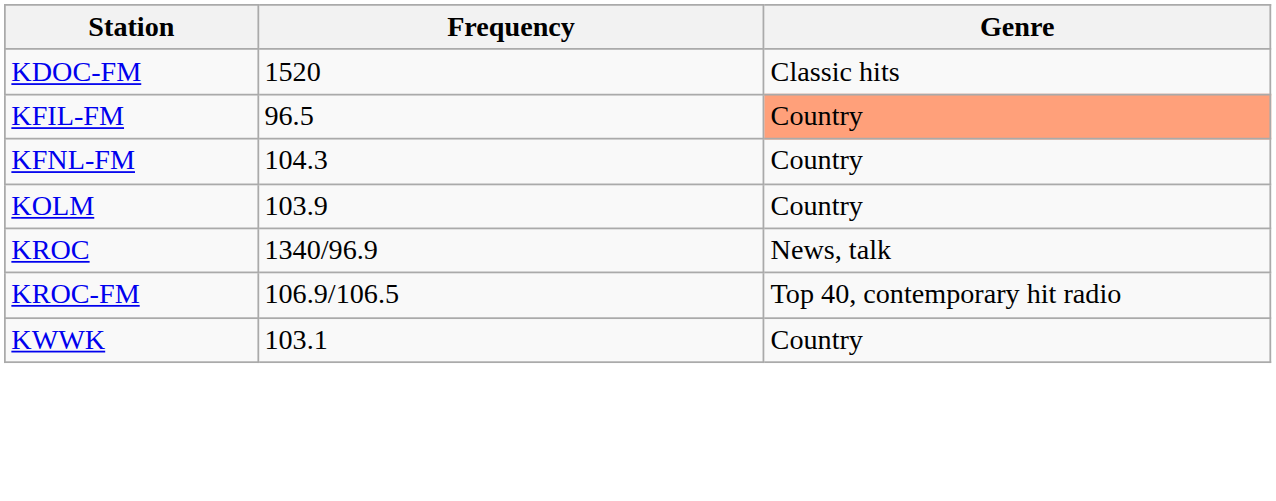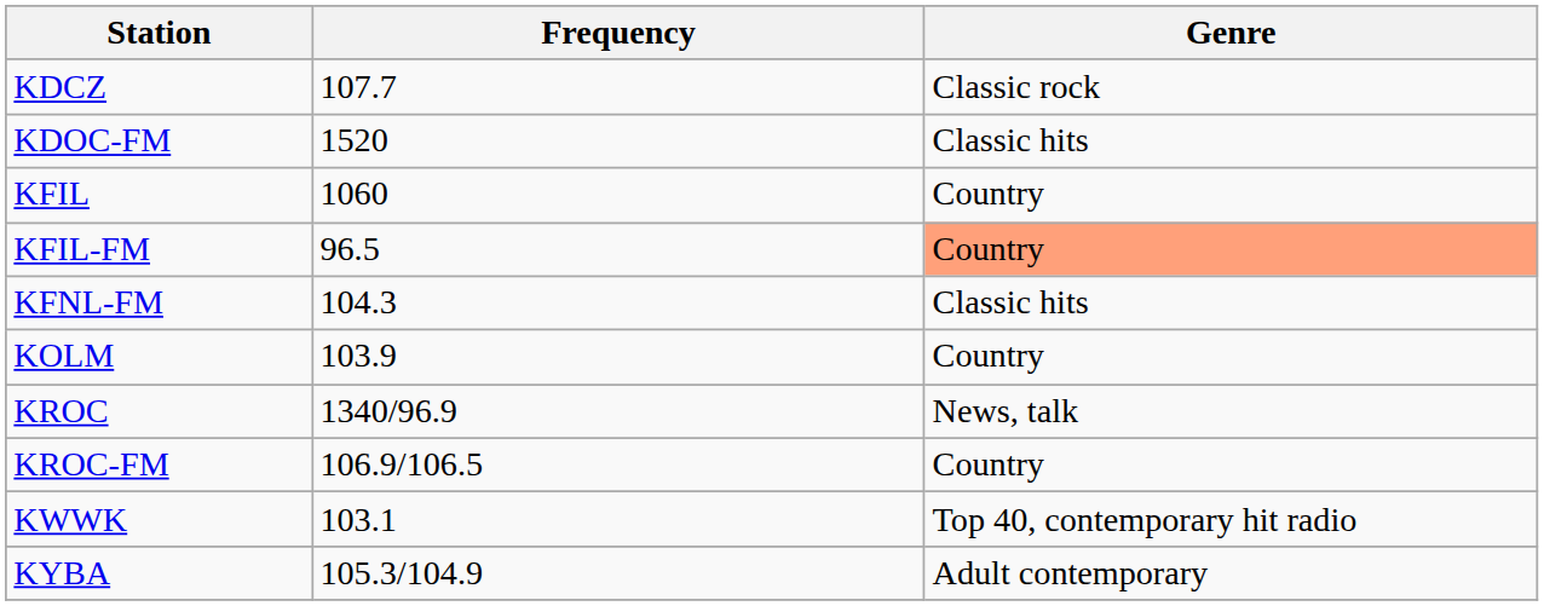+ row: KDCZ | 107.7 | Classic rock
+ row: KFIL | 1060 | Country
KFNL-FM | Genre: Country -> Classic hits
KROC-FM | Genre: Top 40, contemporary hit radio -> Country
KWWK | Genre: Country -> Top 40, contemporary hit radio
+ row: KYBA | 105.3/104.9 | Adult contemporary
